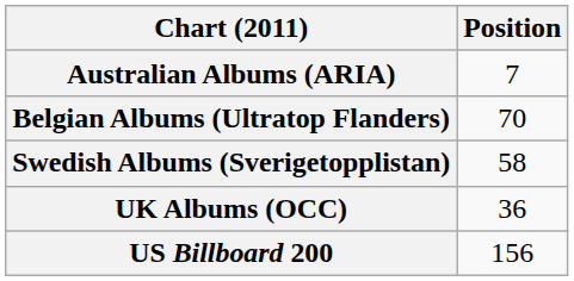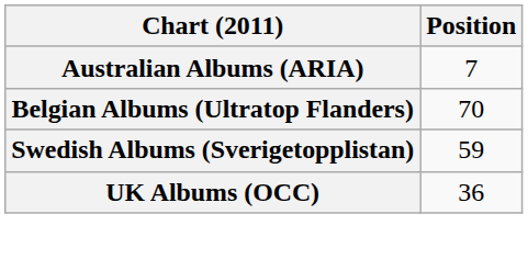Swedish Albums (Sverigetopplistan) | Position: 58 -> 59
- row: US Billboard 200 | 156
